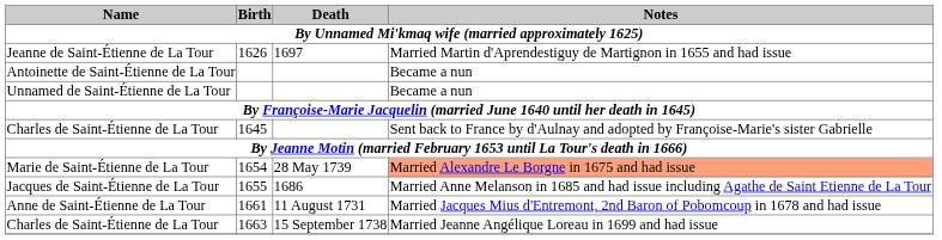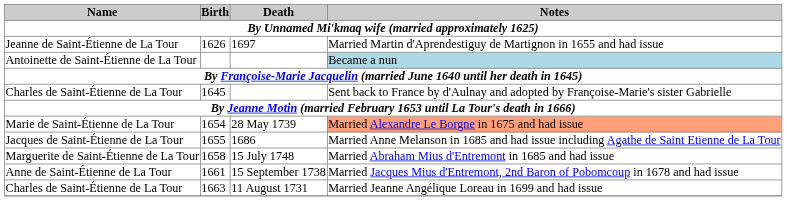Antoinette de Saint-Étienne de La Tour | Notes: no background -> lightblue background
- row: Unnamed de Saint-Étienne de La Tour | Became a nun
+ row: Marguerite de Saint-Étienne de La Tour | 1658 | 15 July 1748 | Married Abraham Mius d'Entremont in 1685 and had issue
Anne de Saint-Étienne de La Tour | Death: 11 August 1731 -> 15 September 1738
Charles de Saint-Étienne de La Tour / 1663 | Death: 15 September 1738 -> 11 August 1731
